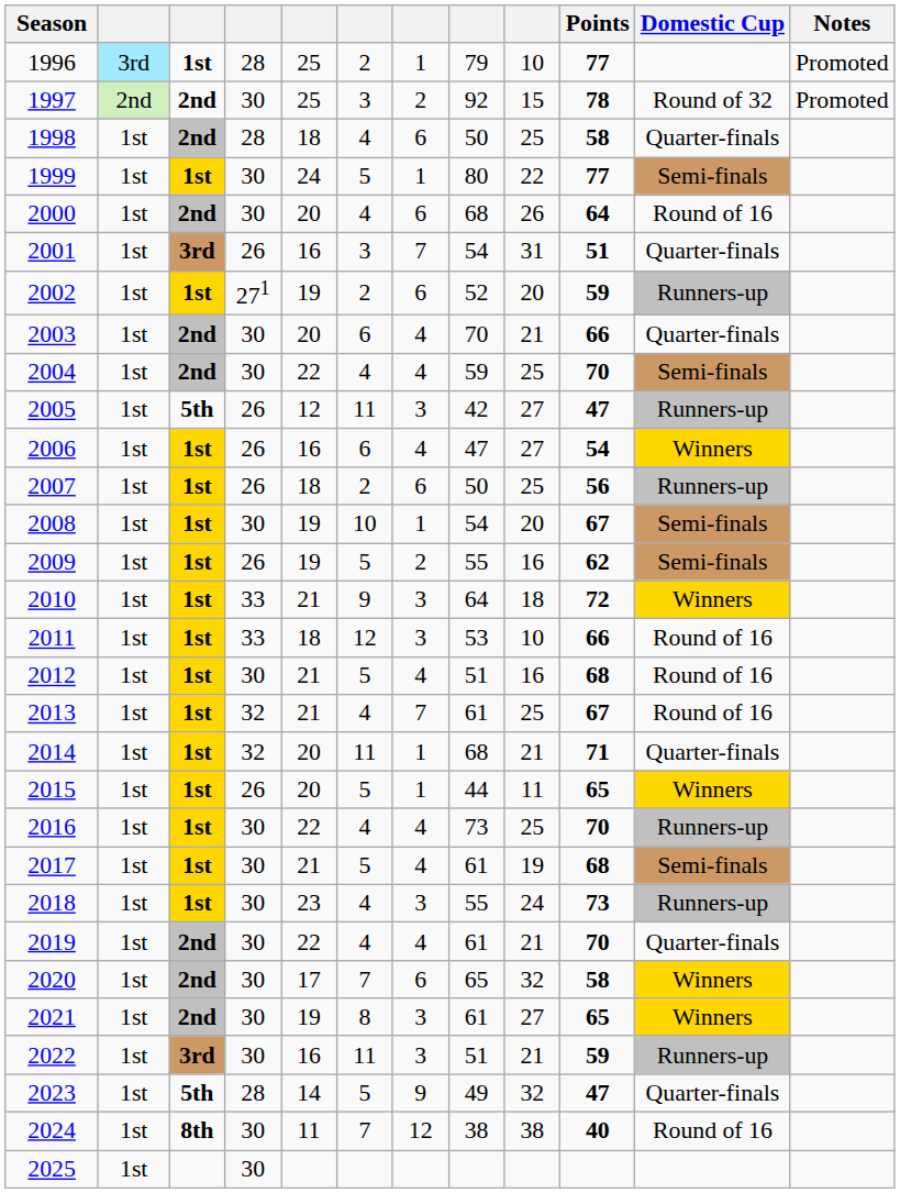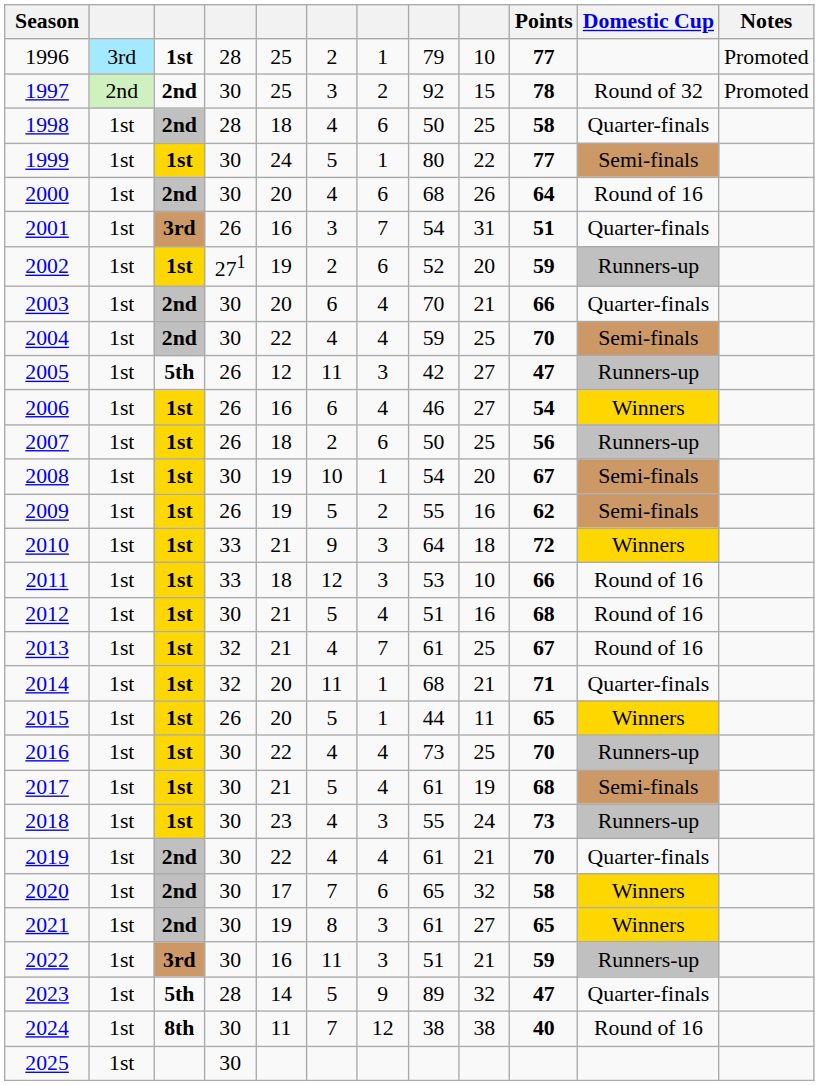2006 | column 8: 47 -> 46
2023 | column 8: 49 -> 89
